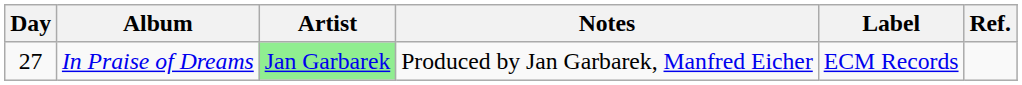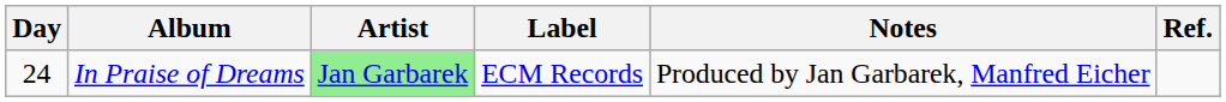columns swapped: Label <-> Notes
In Praise of Dreams | Day: 27 -> 24
